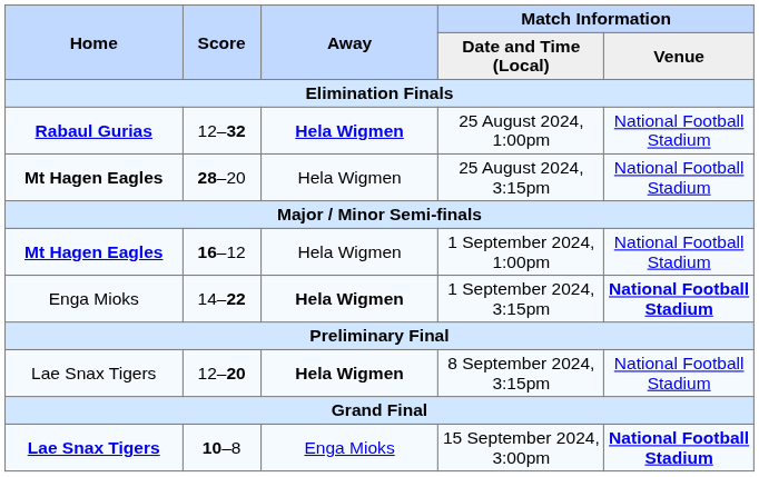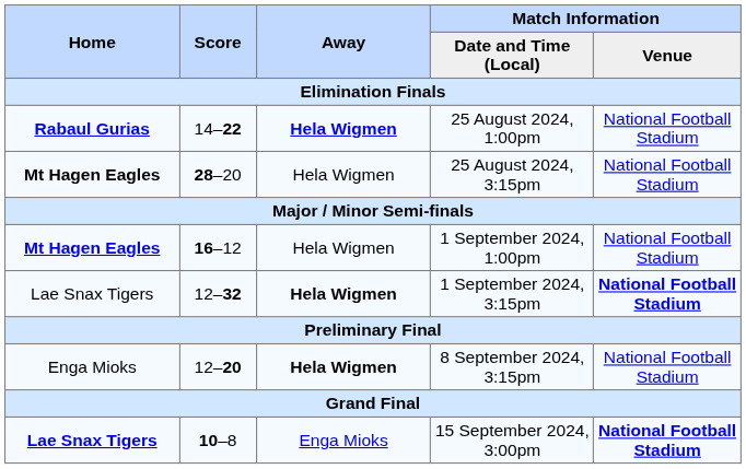25 August 2024, 1:00pm | Score: 12–32 -> 14–22
1 September 2024, 3:15pm | Home: Enga Mioks -> Lae Snax Tigers
1 September 2024, 3:15pm | Score: 14–22 -> 12–32
8 September 2024, 3:15pm | Home: Lae Snax Tigers -> Enga Mioks
